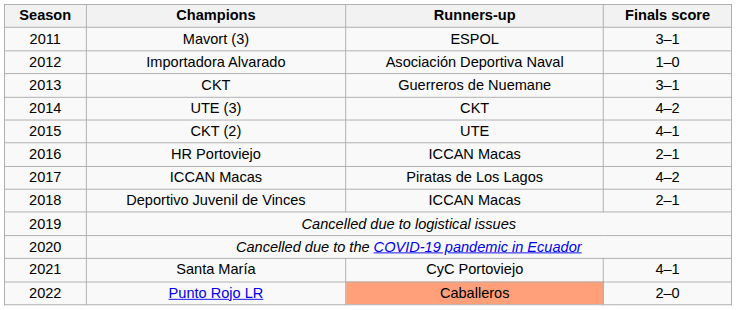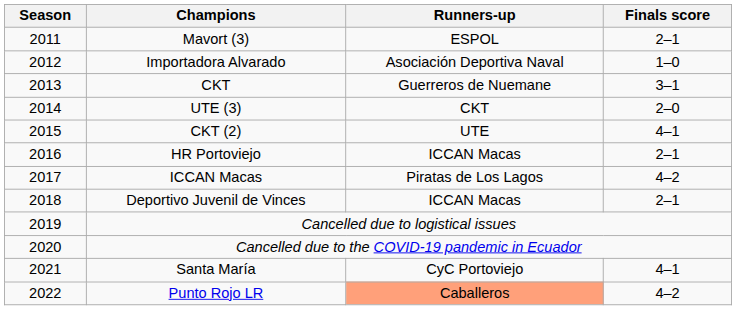Mavort (3) | Finals score: 3–1 -> 2–1
UTE (3) | Finals score: 4–2 -> 2–0
Punto Rojo LR | Finals score: 2–0 -> 4–2
